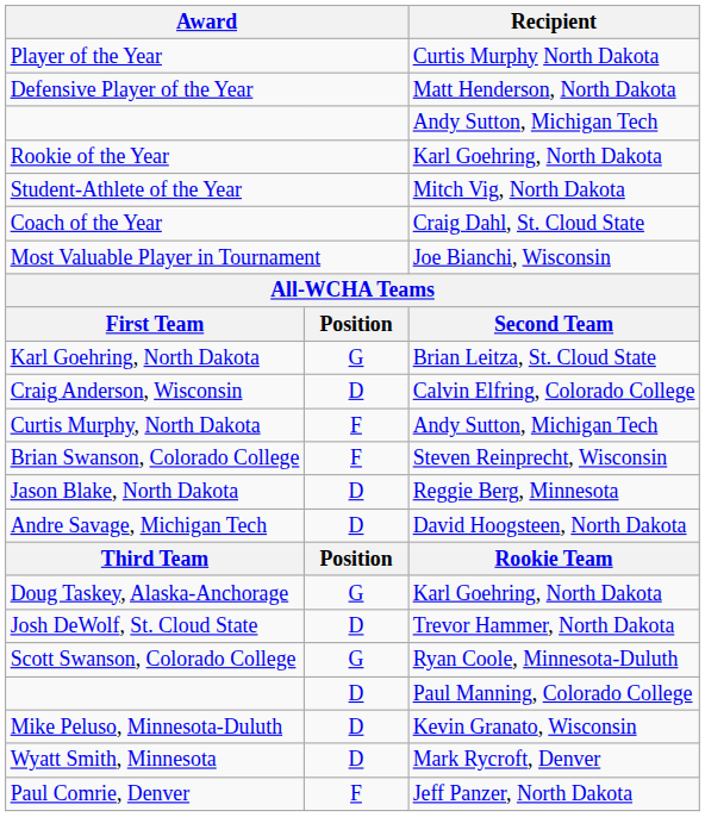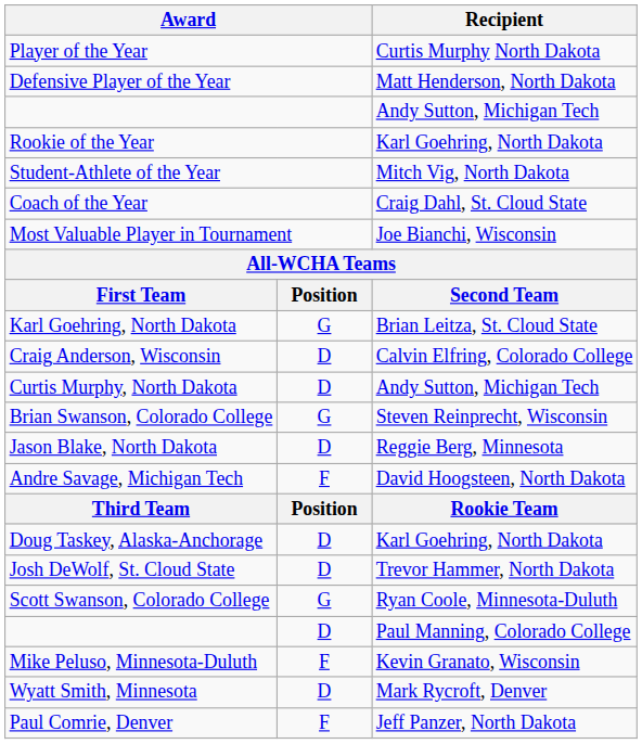Curtis Murphy, North Dakota | column 2: F -> D
Brian Swanson, Colorado College | column 2: F -> G
Andre Savage, Michigan Tech | column 2: D -> F
Doug Taskey, Alaska-Anchorage | column 2: G -> D
Mike Peluso, Minnesota-Duluth | column 2: D -> F
